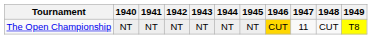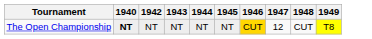- column: 1941 | NT
The Open Championship | 1940: normal -> bold
The Open Championship | 1947: 11 -> 12
